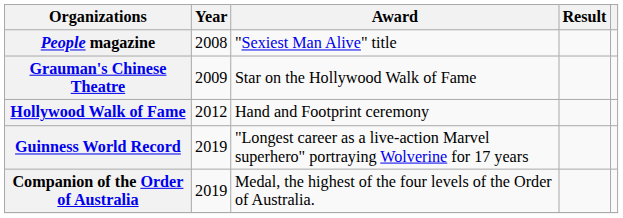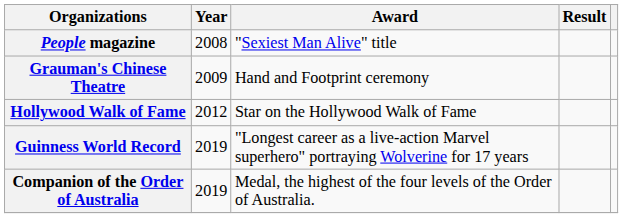Grauman's Chinese Theatre | Award: Star on the Hollywood Walk of Fame -> Hand and Footprint ceremony
Hollywood Walk of Fame | Award: Hand and Footprint ceremony -> Star on the Hollywood Walk of Fame
